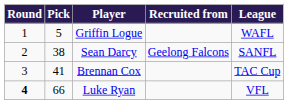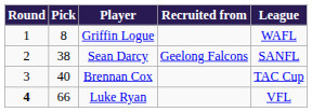Griffin Logue | Pick: 5 -> 8
Brennan Cox | Pick: 41 -> 40
